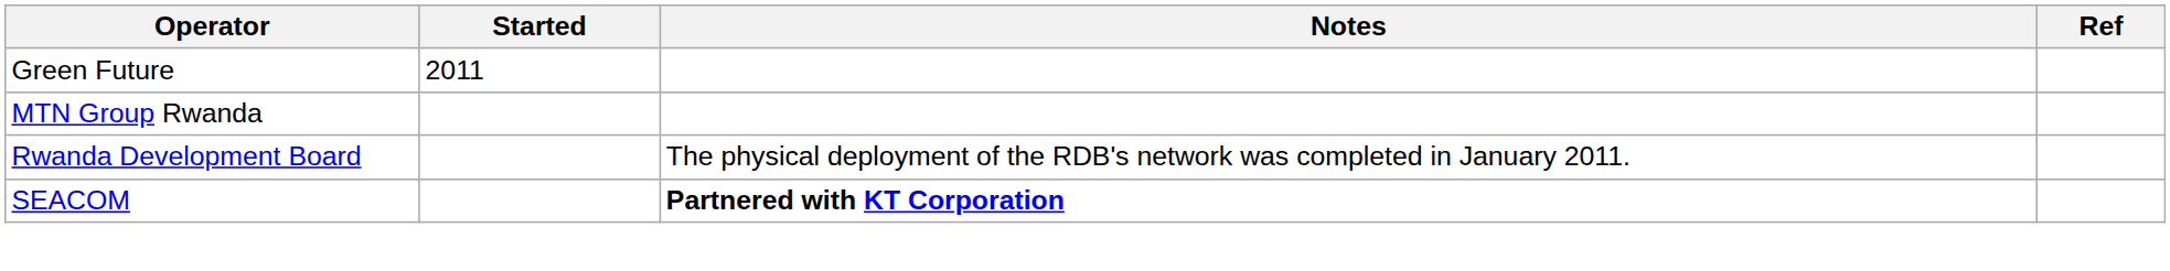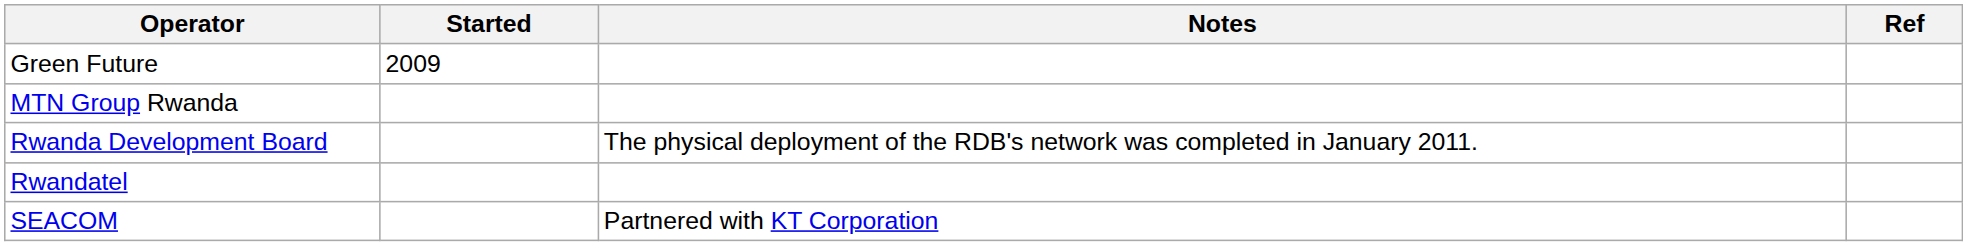Green Future | Started: 2011 -> 2009
+ row: Rwandatel
SEACOM | Notes: bold -> normal
